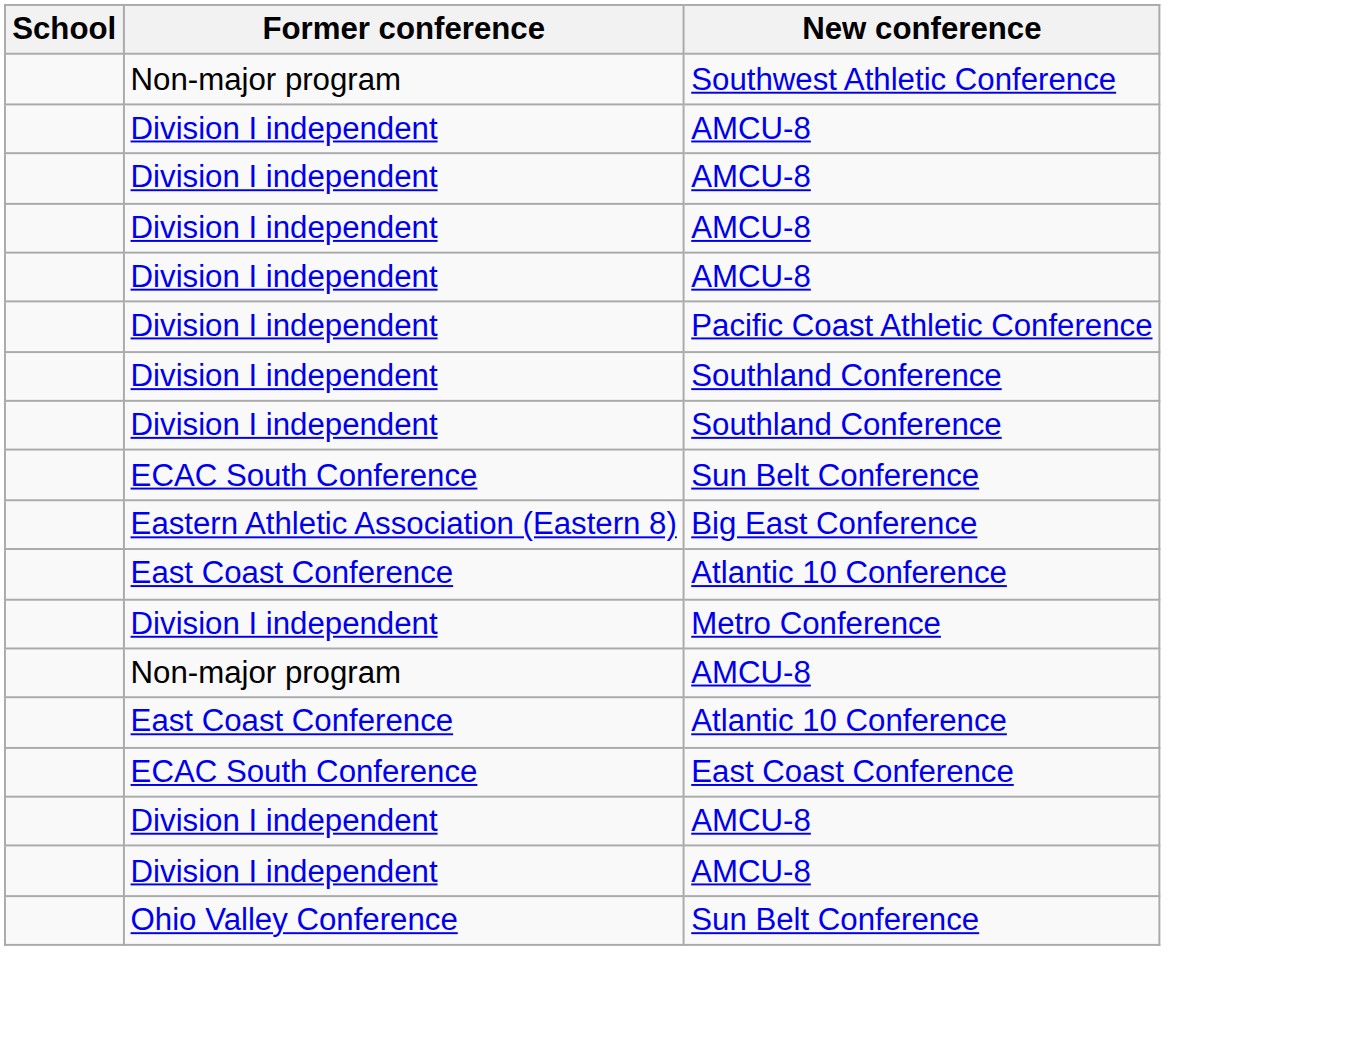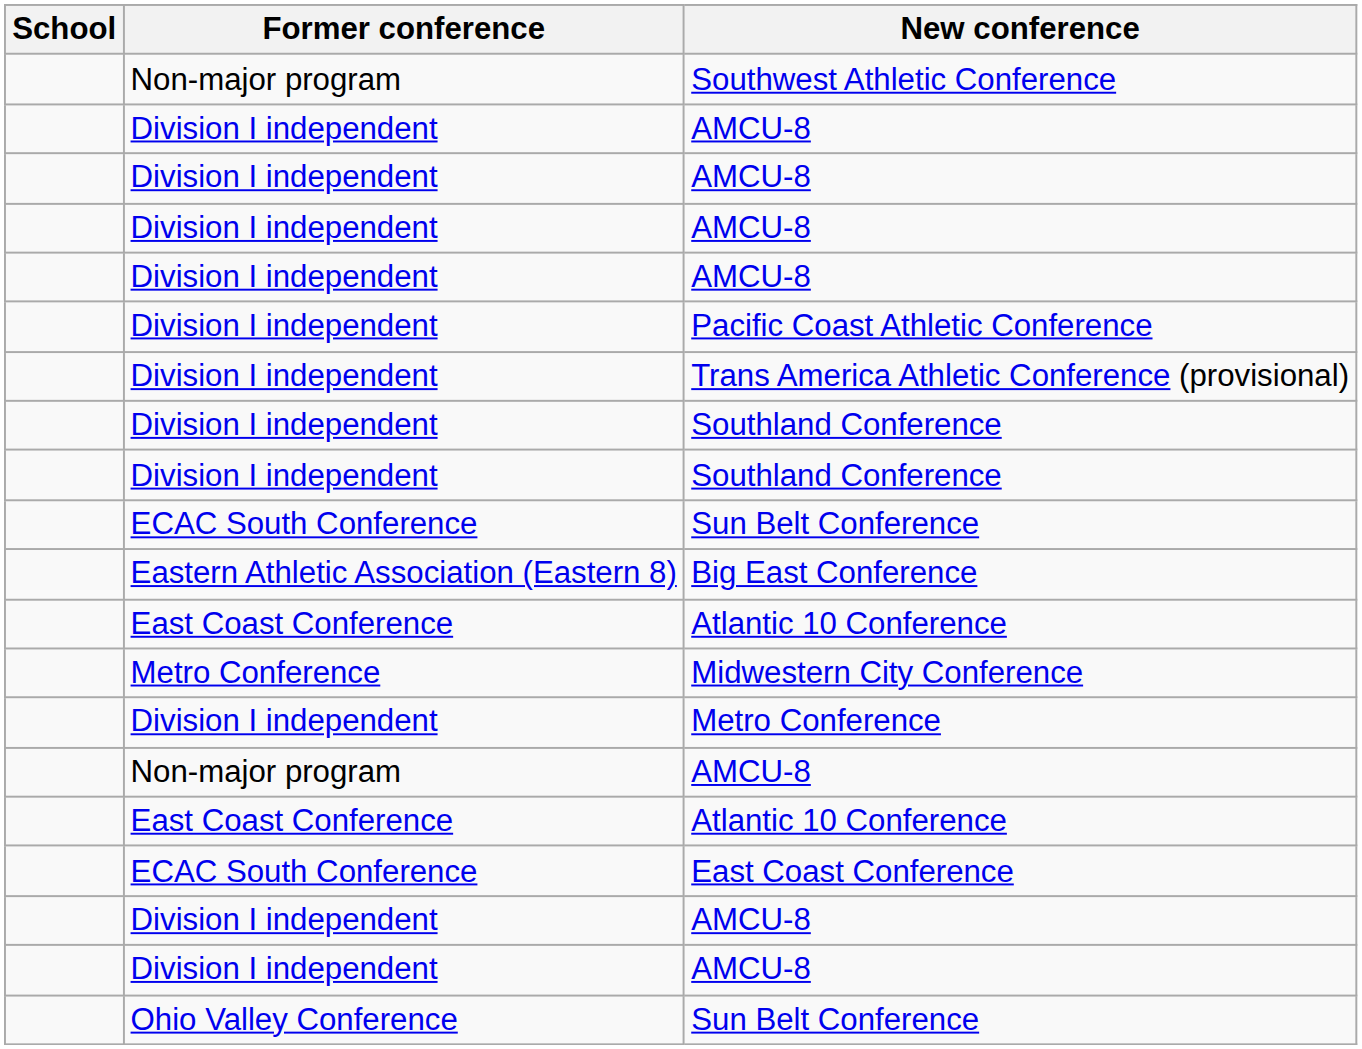+ row: Division I independent | Trans America Athletic Conference (provisional)
+ row: Metro Conference | Midwestern City Conference
